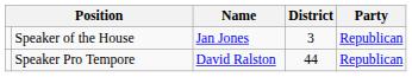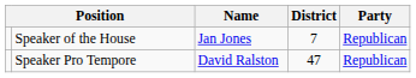Speaker of the House | District: 3 -> 7
Speaker Pro Tempore | District: 44 -> 47
